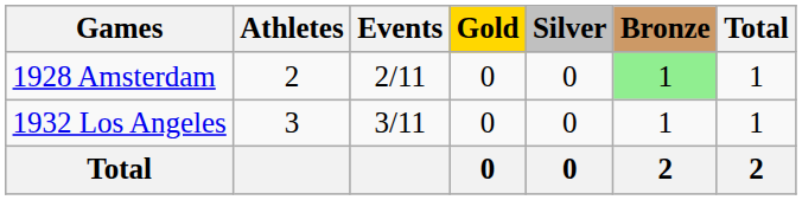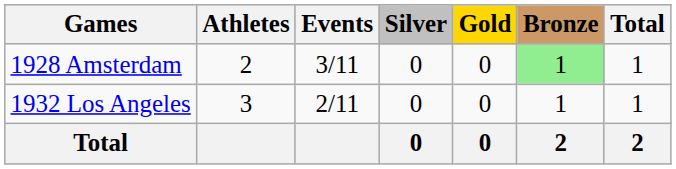columns swapped: Gold <-> Silver
1928 Amsterdam | Events: 2/11 -> 3/11
1932 Los Angeles | Events: 3/11 -> 2/11
